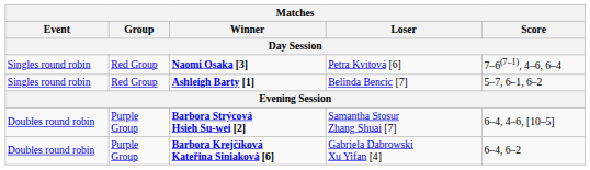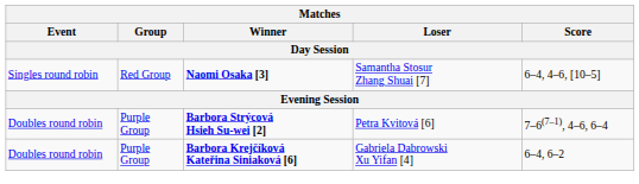Naomi Osaka [3] | Loser: Petra Kvitová [6] -> Samantha Stosur Zhang Shuai [7]
Naomi Osaka [3] | Score: 7–6(7–1), 4–6, 6–4 -> 6–4, 4–6, [10–5]
- row: Singles round robin | Red Group | Ashleigh Barty [1] | Belinda Bencic [7] | 5–7, 6–1, 6–2
Barbora Strýcová Hsieh Su-wei [2] | Loser: Samantha Stosur Zhang Shuai [7] -> Petra Kvitová [6]
Barbora Strýcová Hsieh Su-wei [2] | Score: 6–4, 4–6, [10–5] -> 7–6(7–1), 4–6, 6–4
